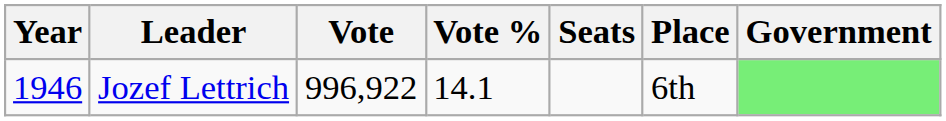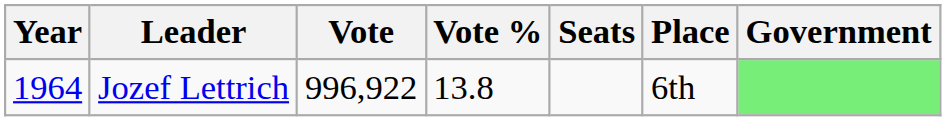Jozef Lettrich | Year: 1946 -> 1964
Jozef Lettrich | Vote %: 14.1 -> 13.8
